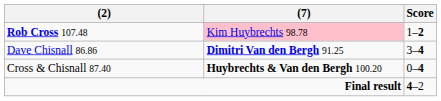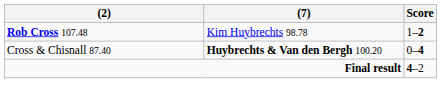Rob Cross 107.48 | (7): pink background -> no background
- row: Dave Chisnall 86.86 | Dimitri Van den Bergh 91.25 | 3–4
